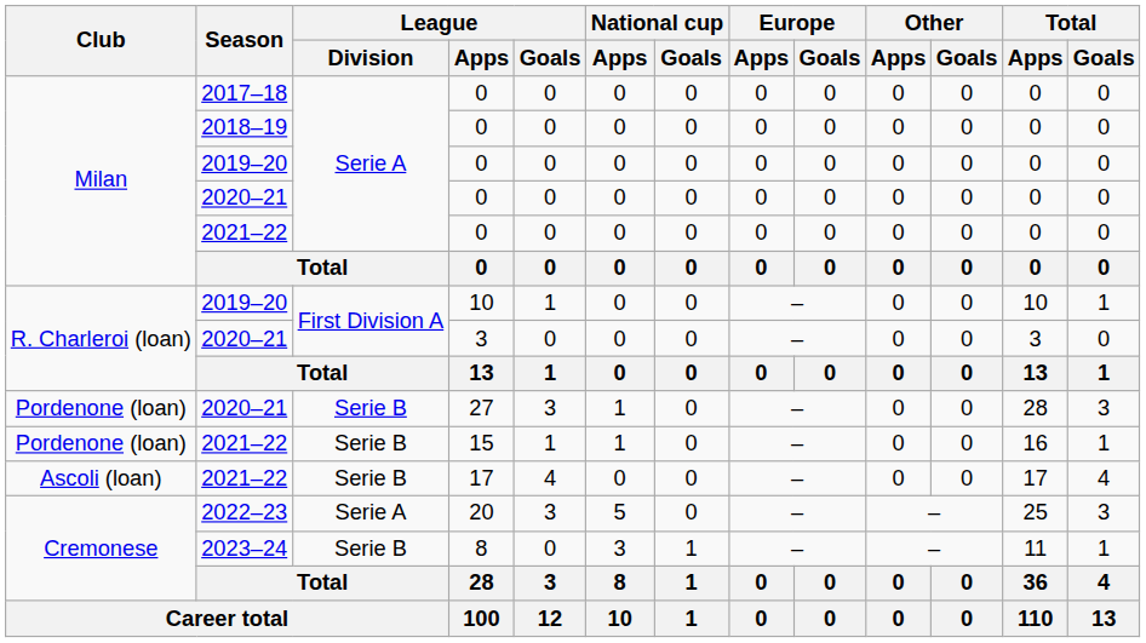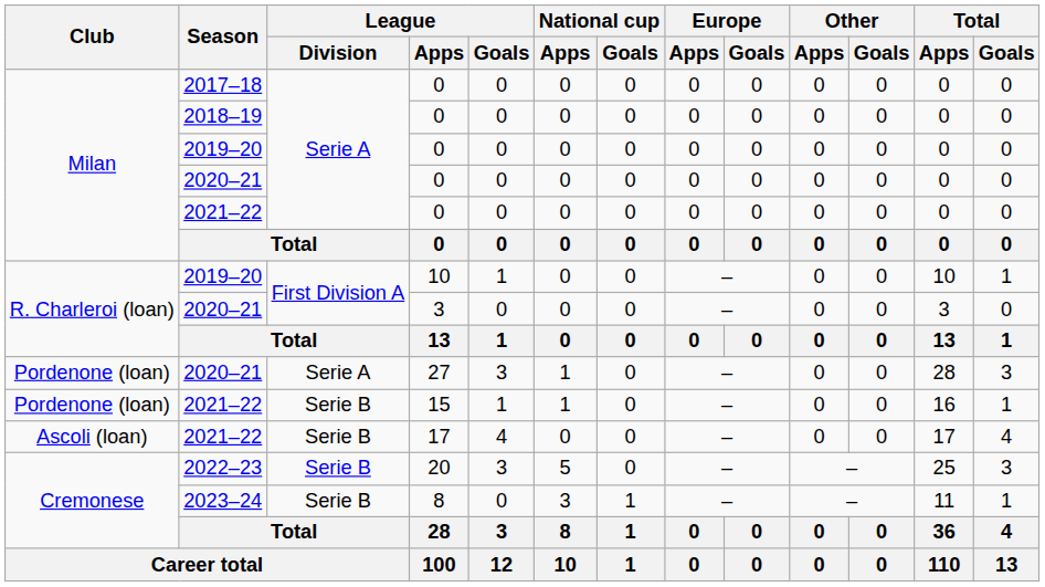27 | League / Division: Serie B -> Serie A
20 | League / Division: Serie A -> Serie B
